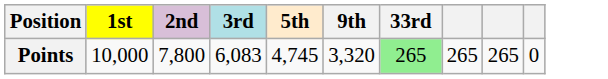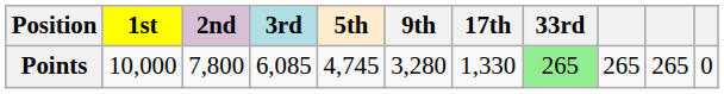+ column: 17th | 1,330
Points | 3rd: 6,083 -> 6,085
Points | 9th: 3,320 -> 3,280
